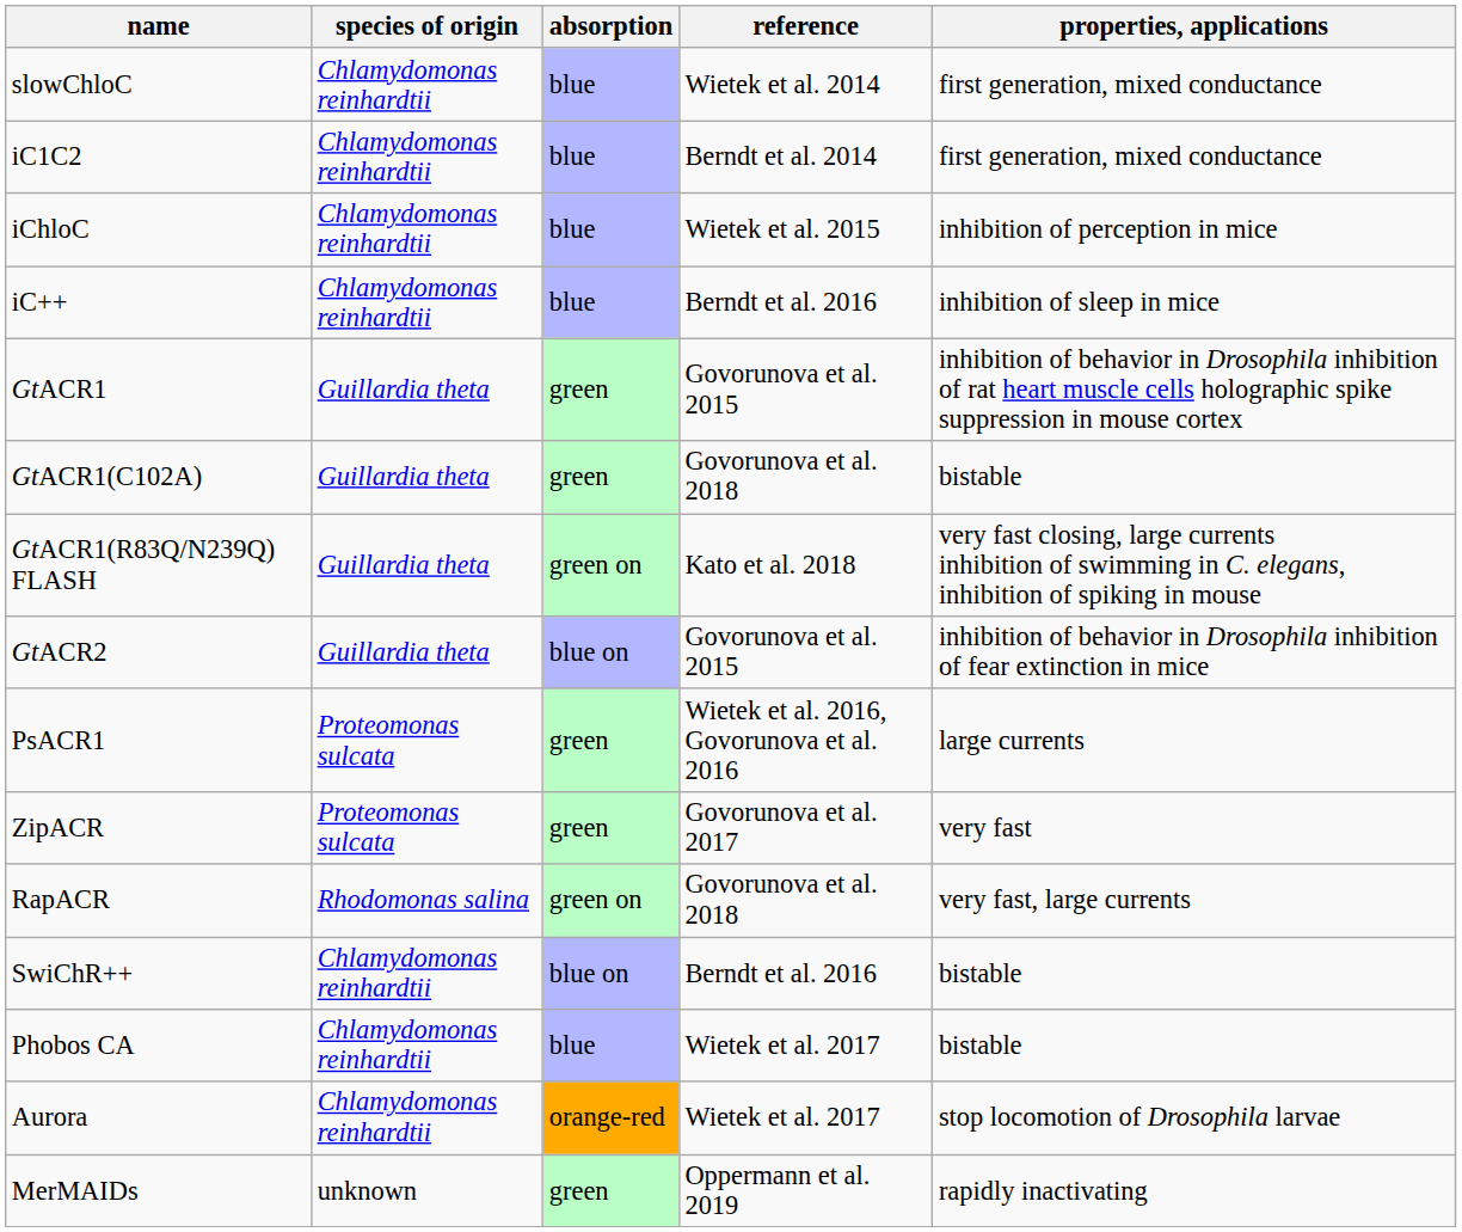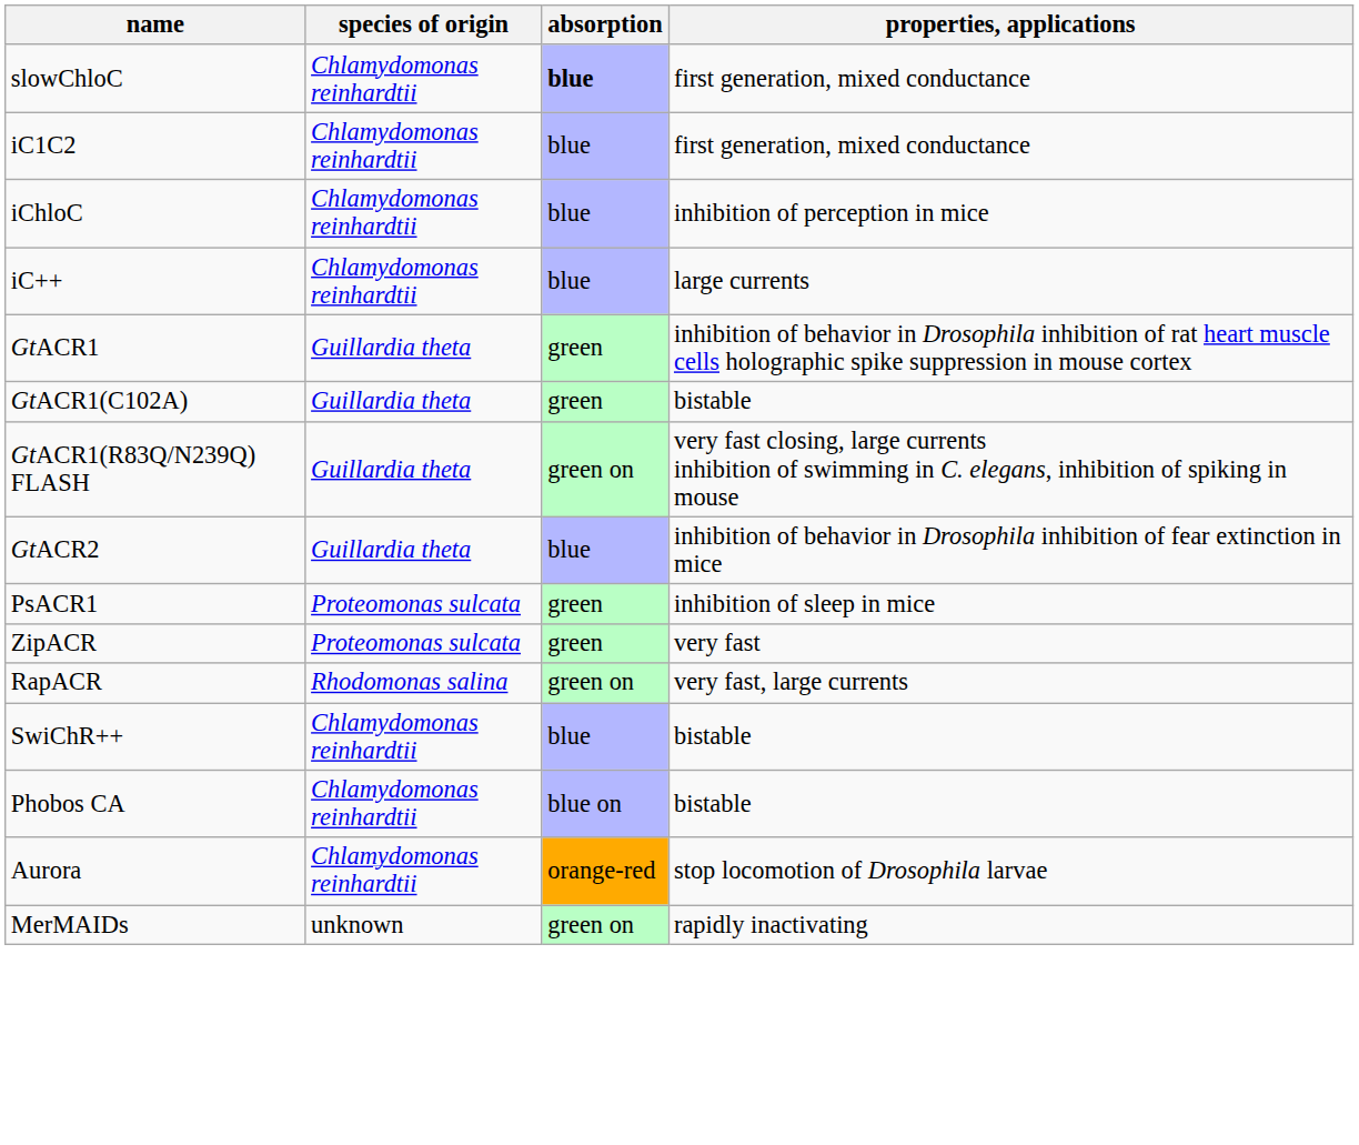- column: reference | Wietek et al. 2014 | Berndt et al. 2014 | Wietek et al. 2015 | Berndt et al. 2016 | Govorunova et al. 2015 | Govorunova et al. 2018 | Kato et al. 2018 | Govorunova et al. 2015 | Wietek et al. 2016, Govorunova et al. 2016 | Govorunova et al. 2017 | Govorunova et al. 2018 | Berndt et al. 2016 | Wietek et al. 2017 | Wietek et al. 2017 | Oppermann et al. 2019
slowChloC | absorption: normal -> bold
iC++ | properties, applications: inhibition of sleep in mice -> large currents
GtACR2 | absorption: blue on -> blue
PsACR1 | properties, applications: large currents -> inhibition of sleep in mice
SwiChR++ | absorption: blue on -> blue
Phobos CA | absorption: blue -> blue on
MerMAIDs | absorption: green -> green on
